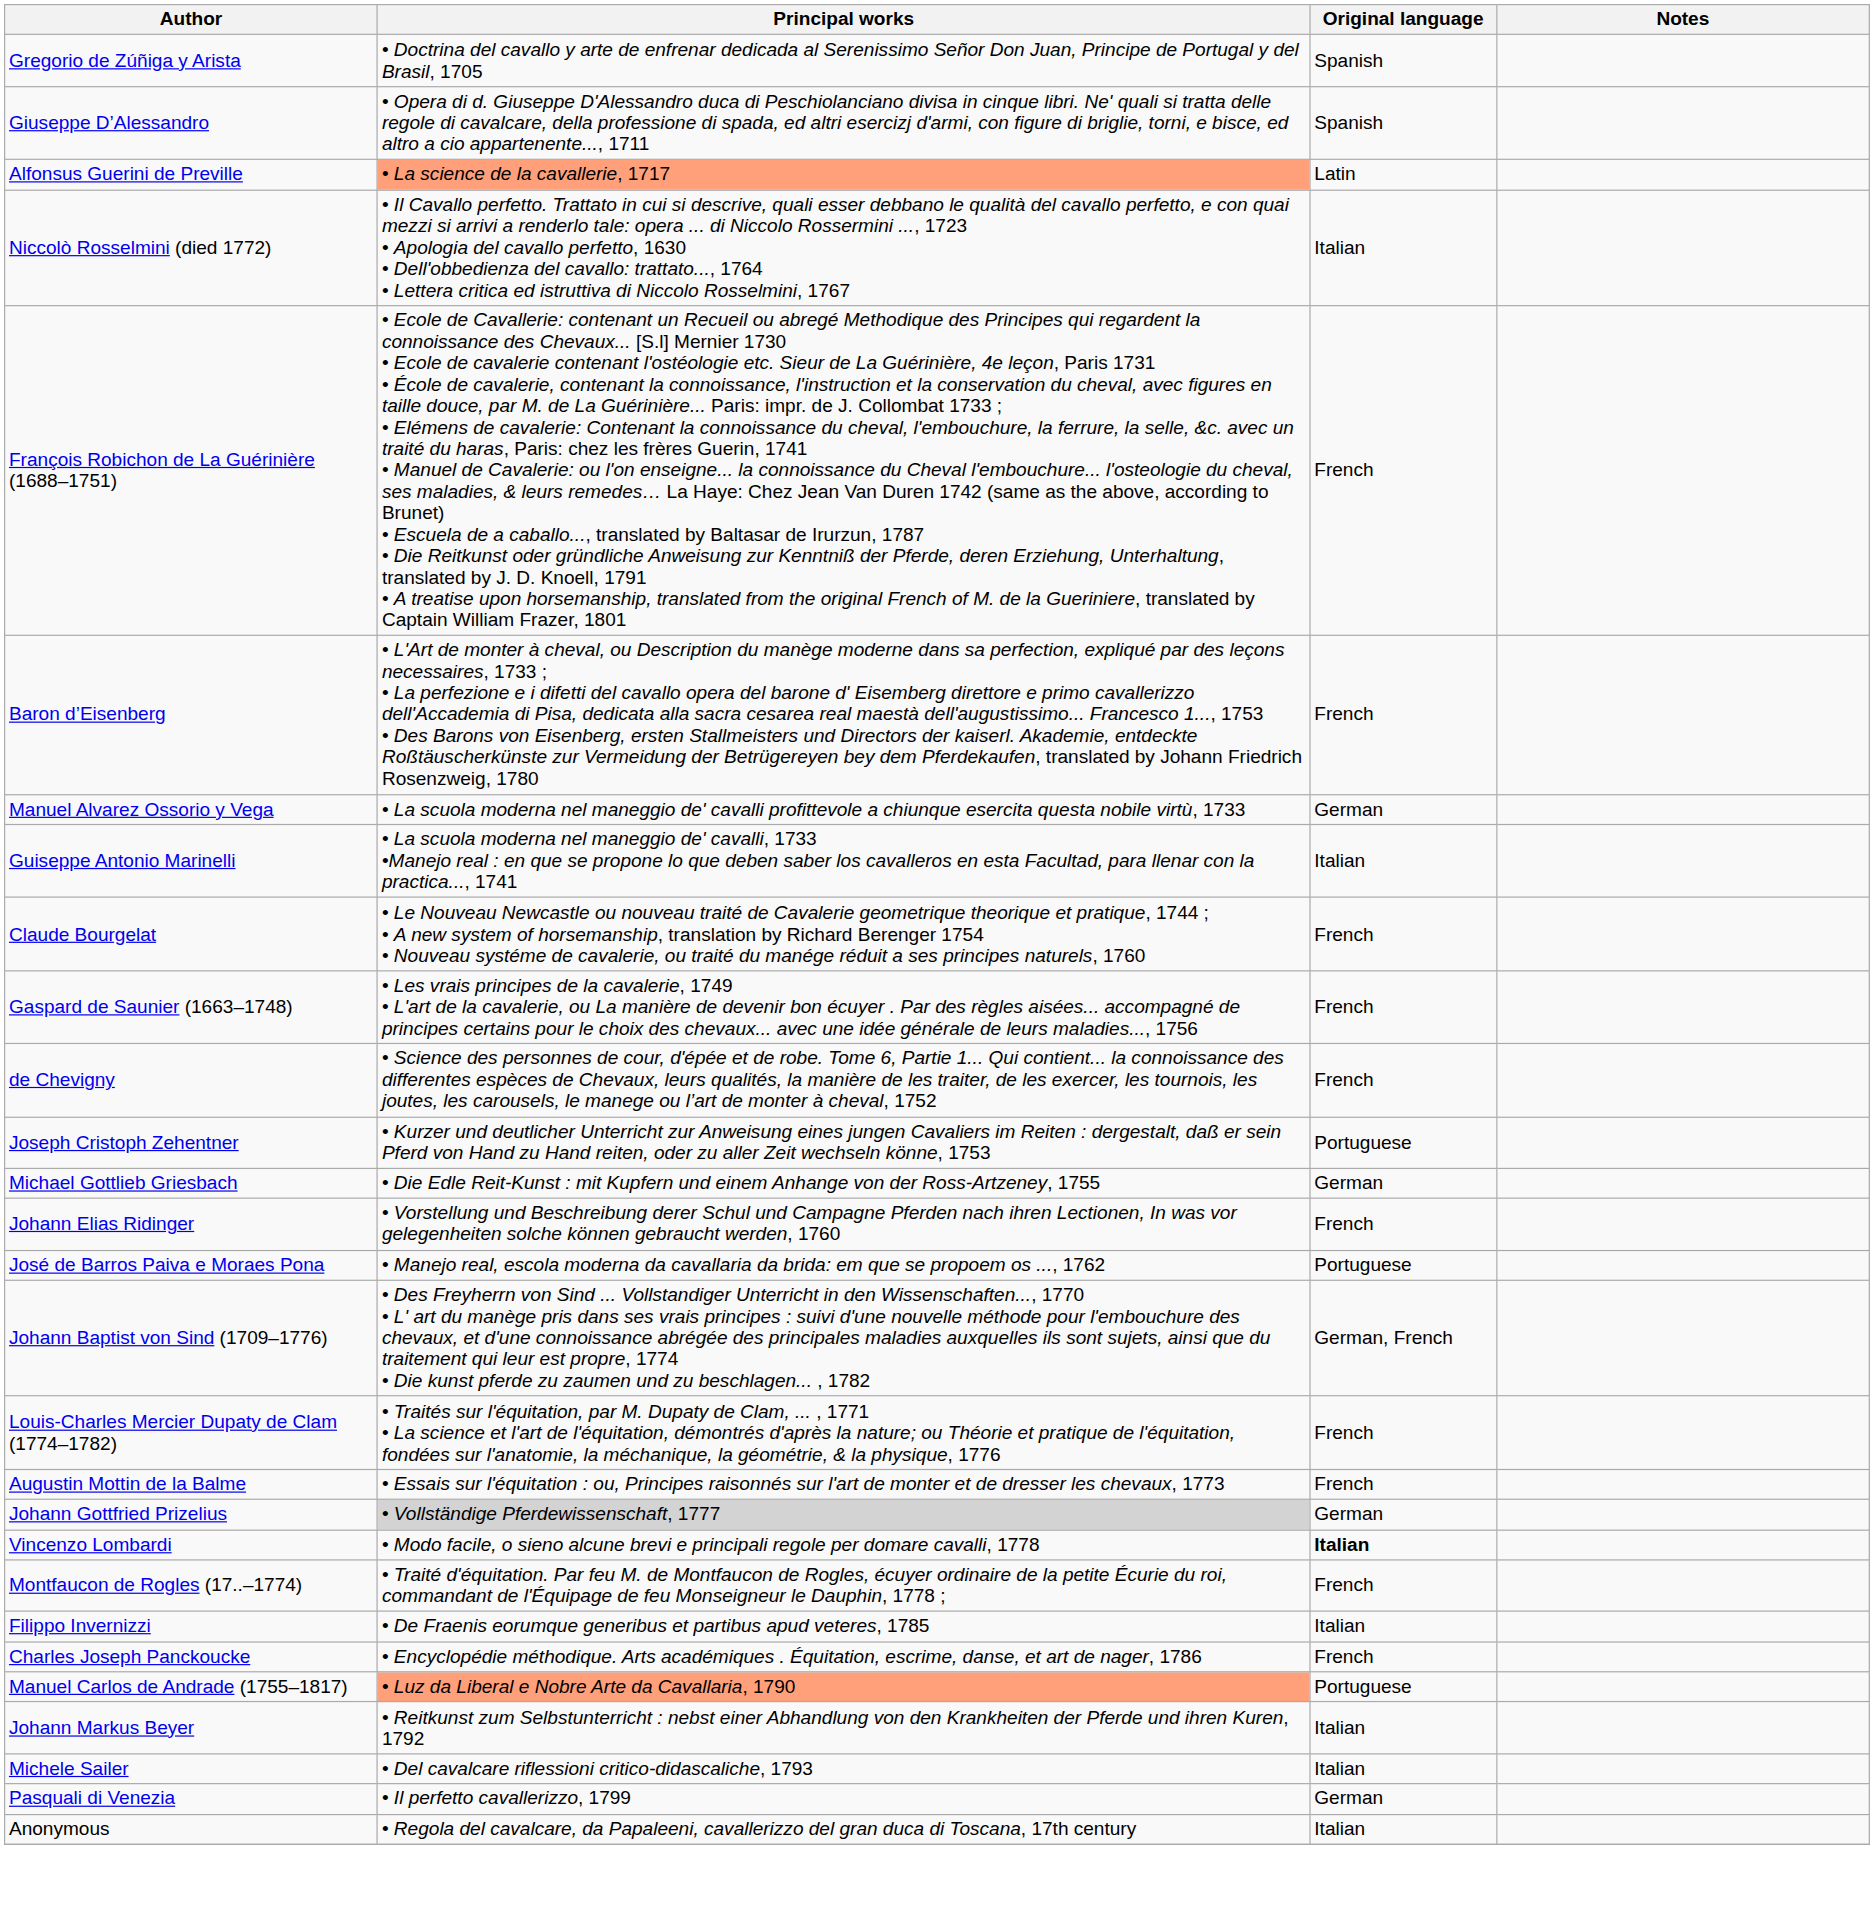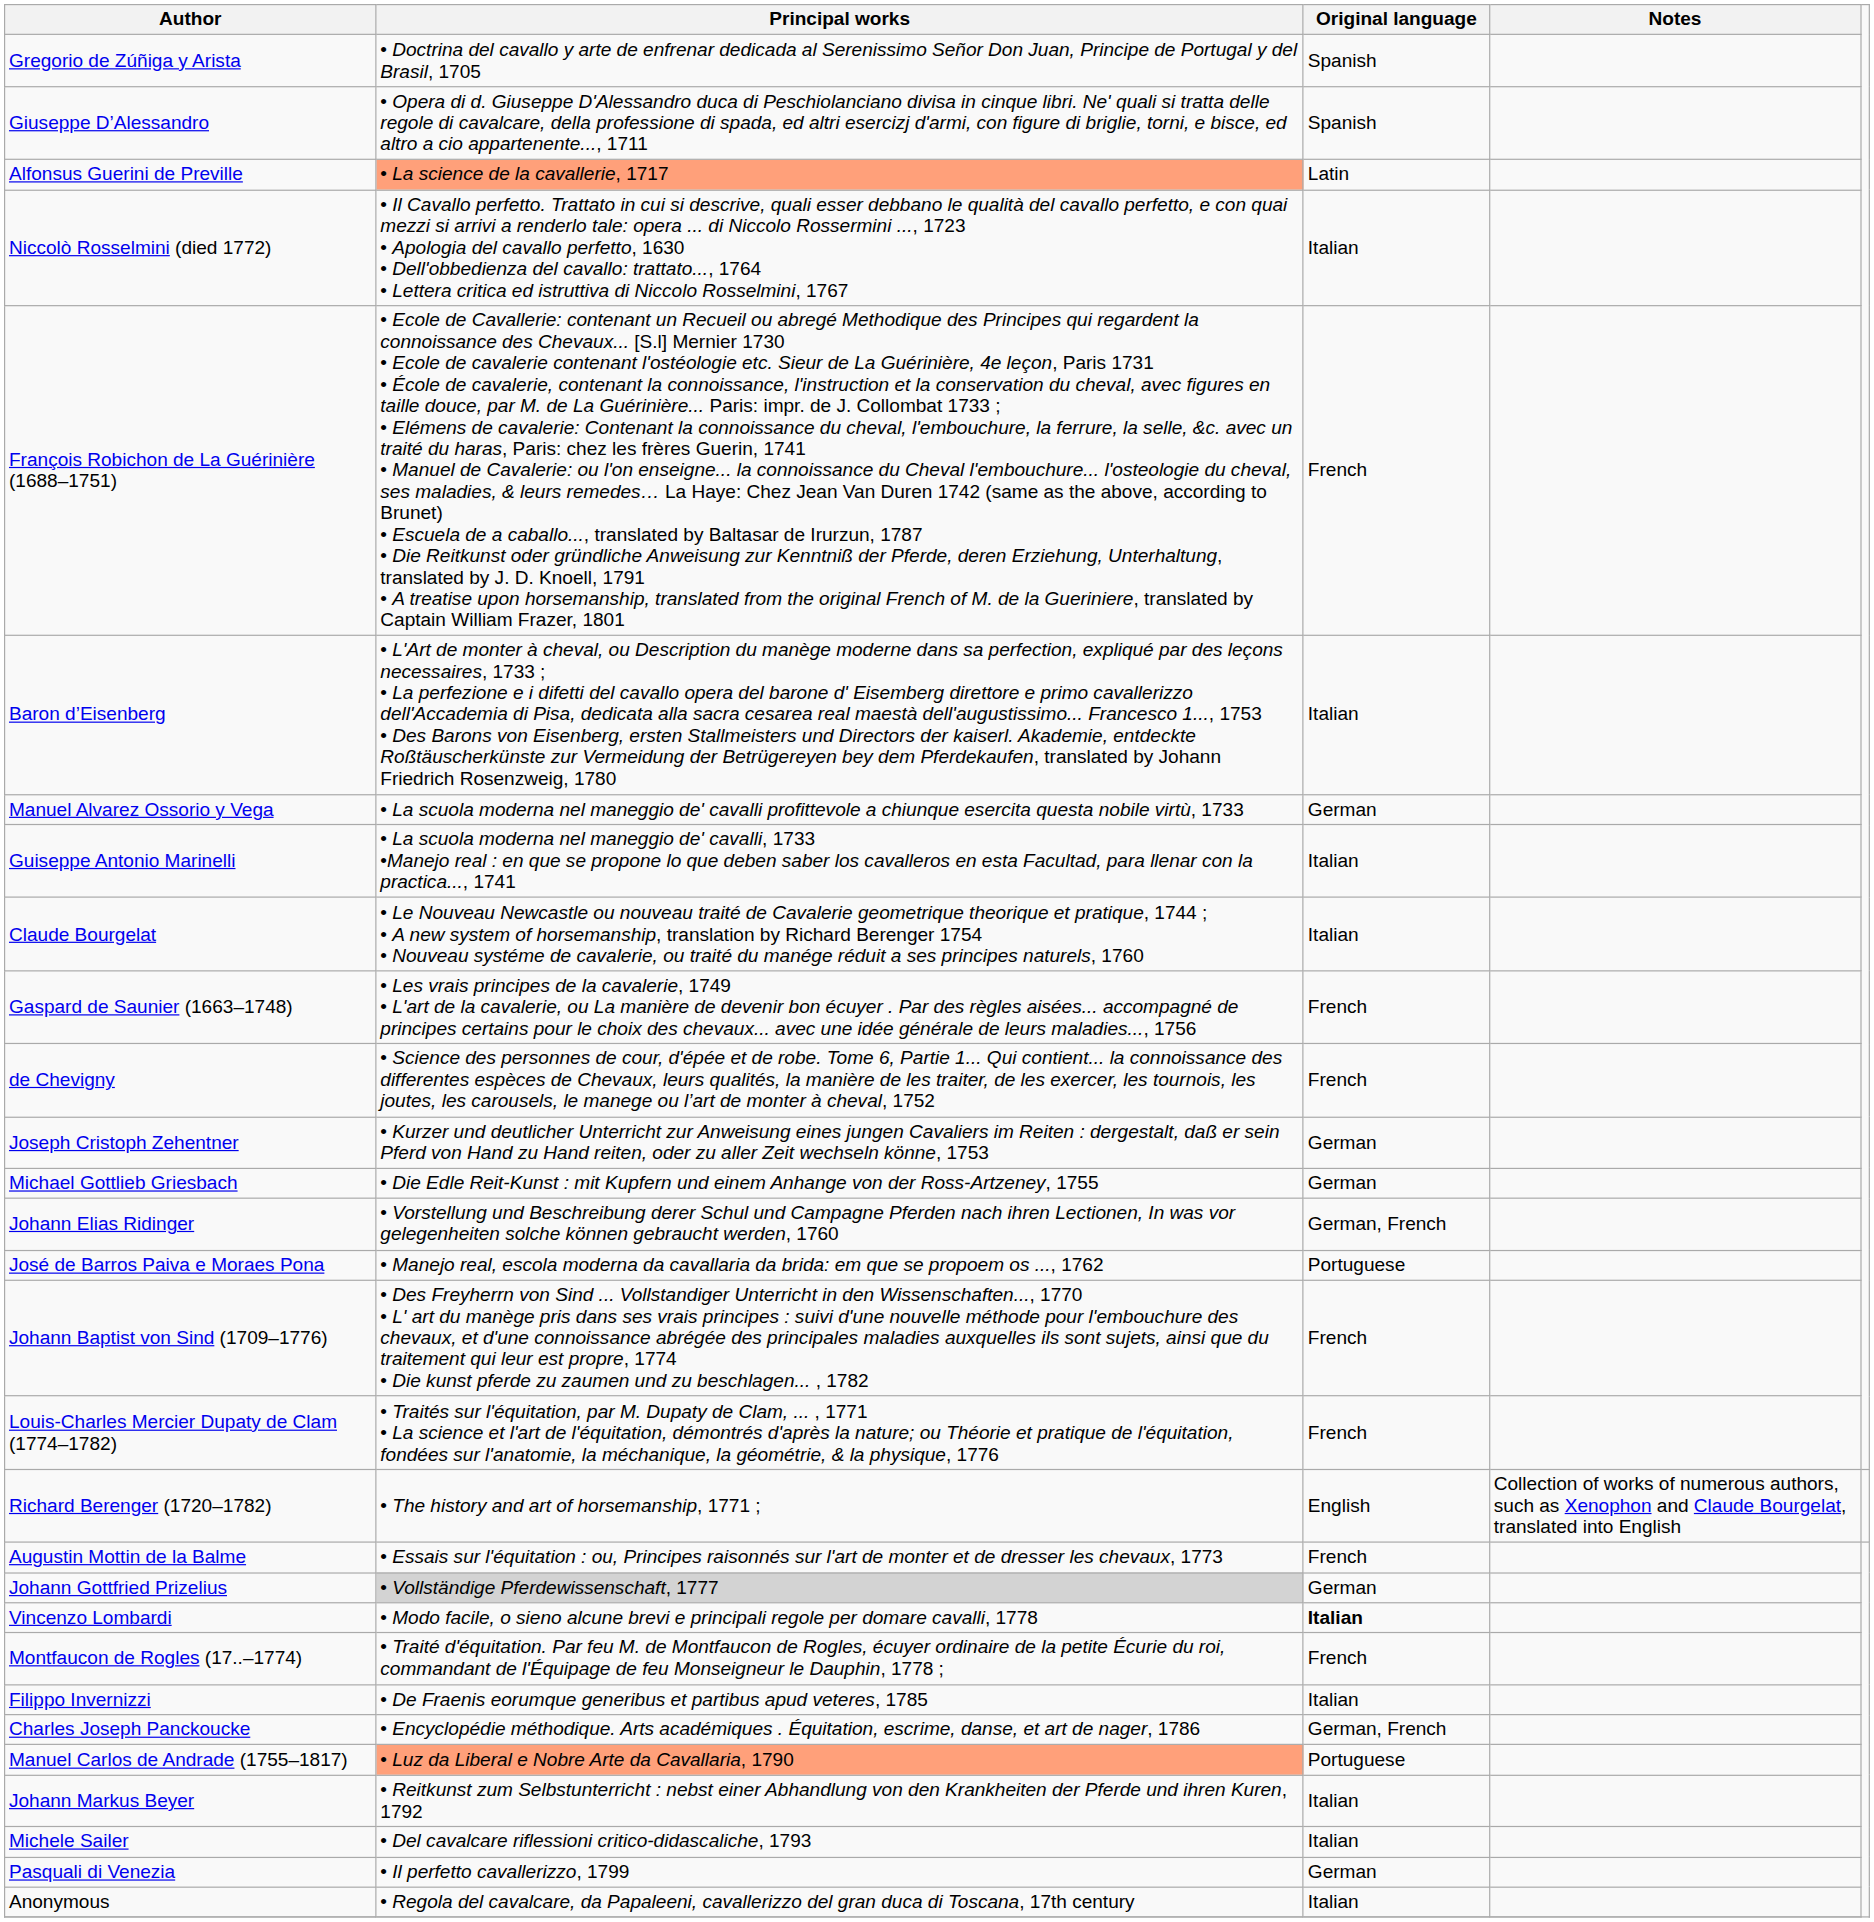Baron d’Eisenberg | Original language: French -> Italian
Claude Bourgelat | Original language: French -> Italian
Joseph Cristoph Zehentner | Original language: Portuguese -> German
Johann Elias Ridinger | Original language: French -> German, French
Johann Baptist von Sind (1709–1776) | Original language: German, French -> French
+ row: Richard Berenger (1720–1782) | • The history and art of horsemanship, 1771 ; | English | Collection of works of numerous authors, such as Xenophon and Claude Bourgelat, translated into English
Charles Joseph Panckoucke | Original language: French -> German, French
